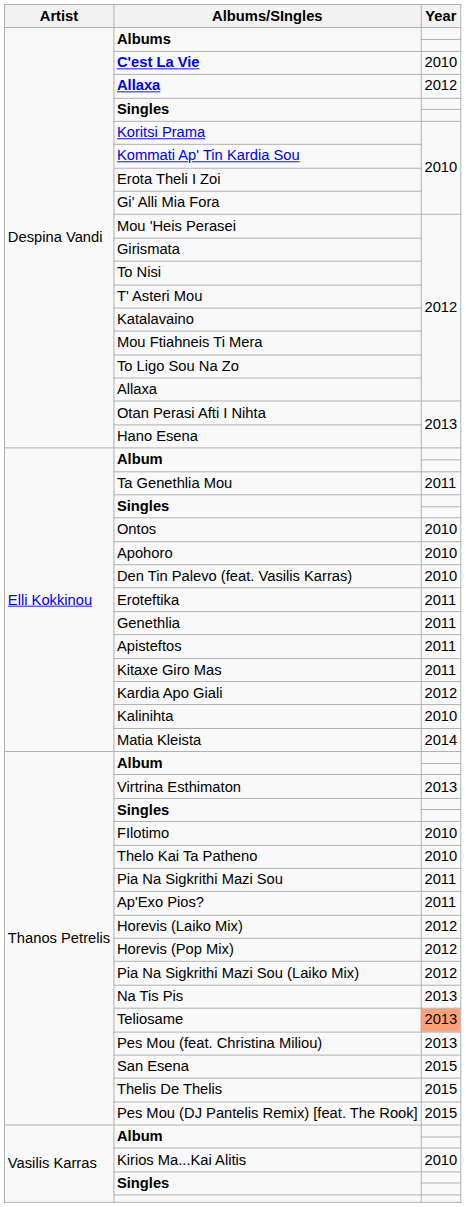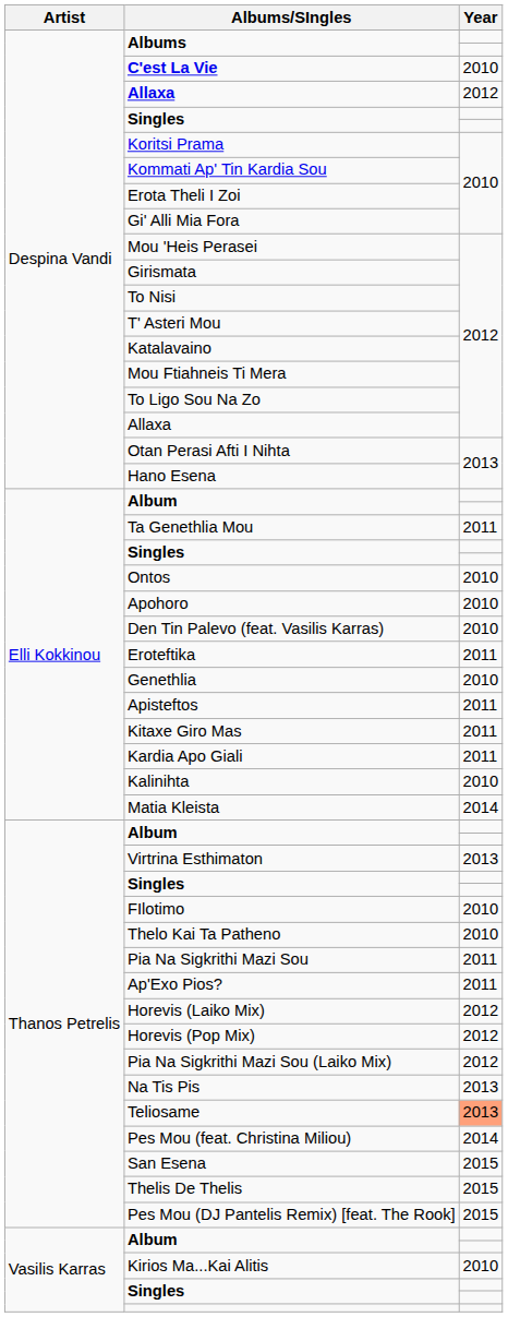Genethlia | Year: 2011 -> 2010
Kardia Apo Giali | Year: 2012 -> 2011
Pes Mou (feat. Christina Miliou) | Year: 2013 -> 2014
